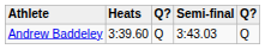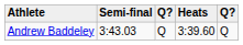columns swapped: Heats <-> Semi-final
